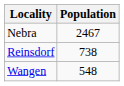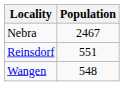Reinsdorf | Population: 738 -> 551
